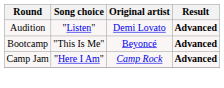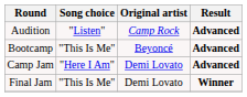Audition | Original artist: Demi Lovato -> Camp Rock
Camp Jam | Original artist: Camp Rock -> Demi Lovato
+ row: Final Jam | "This Is Me" | Demi Lovato | Winner
